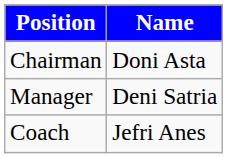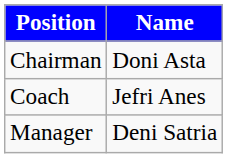rows swapped: Manager <-> Coach
